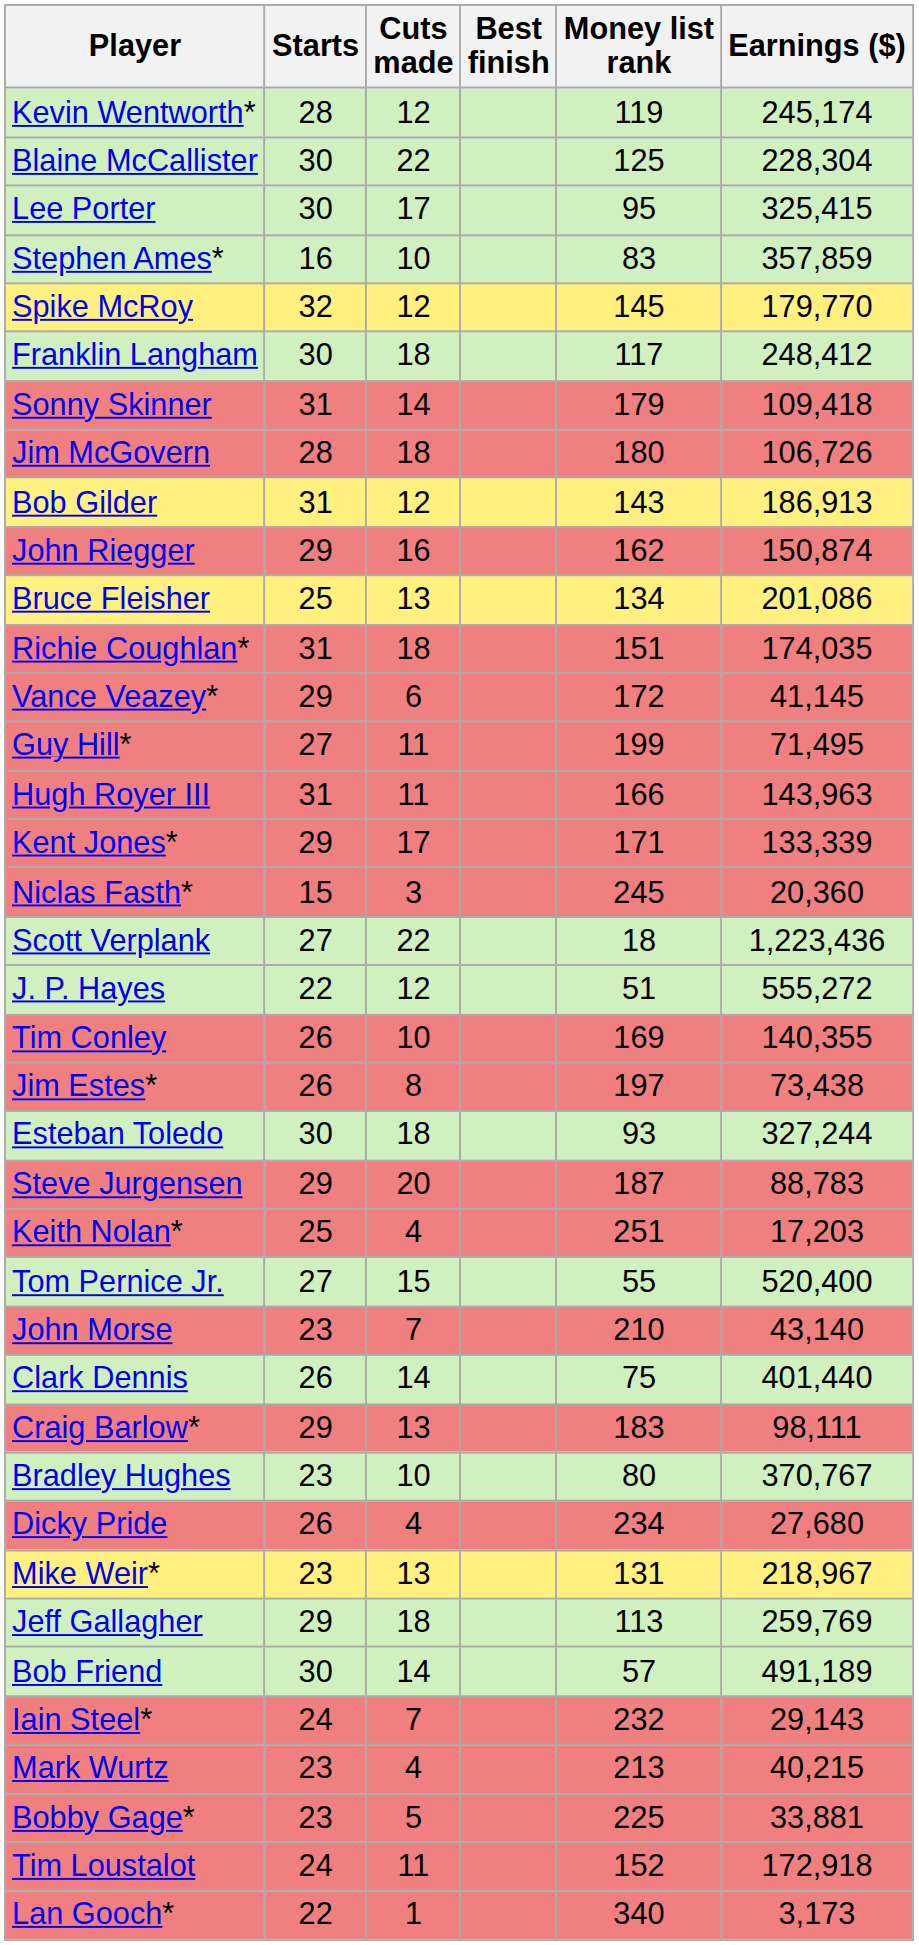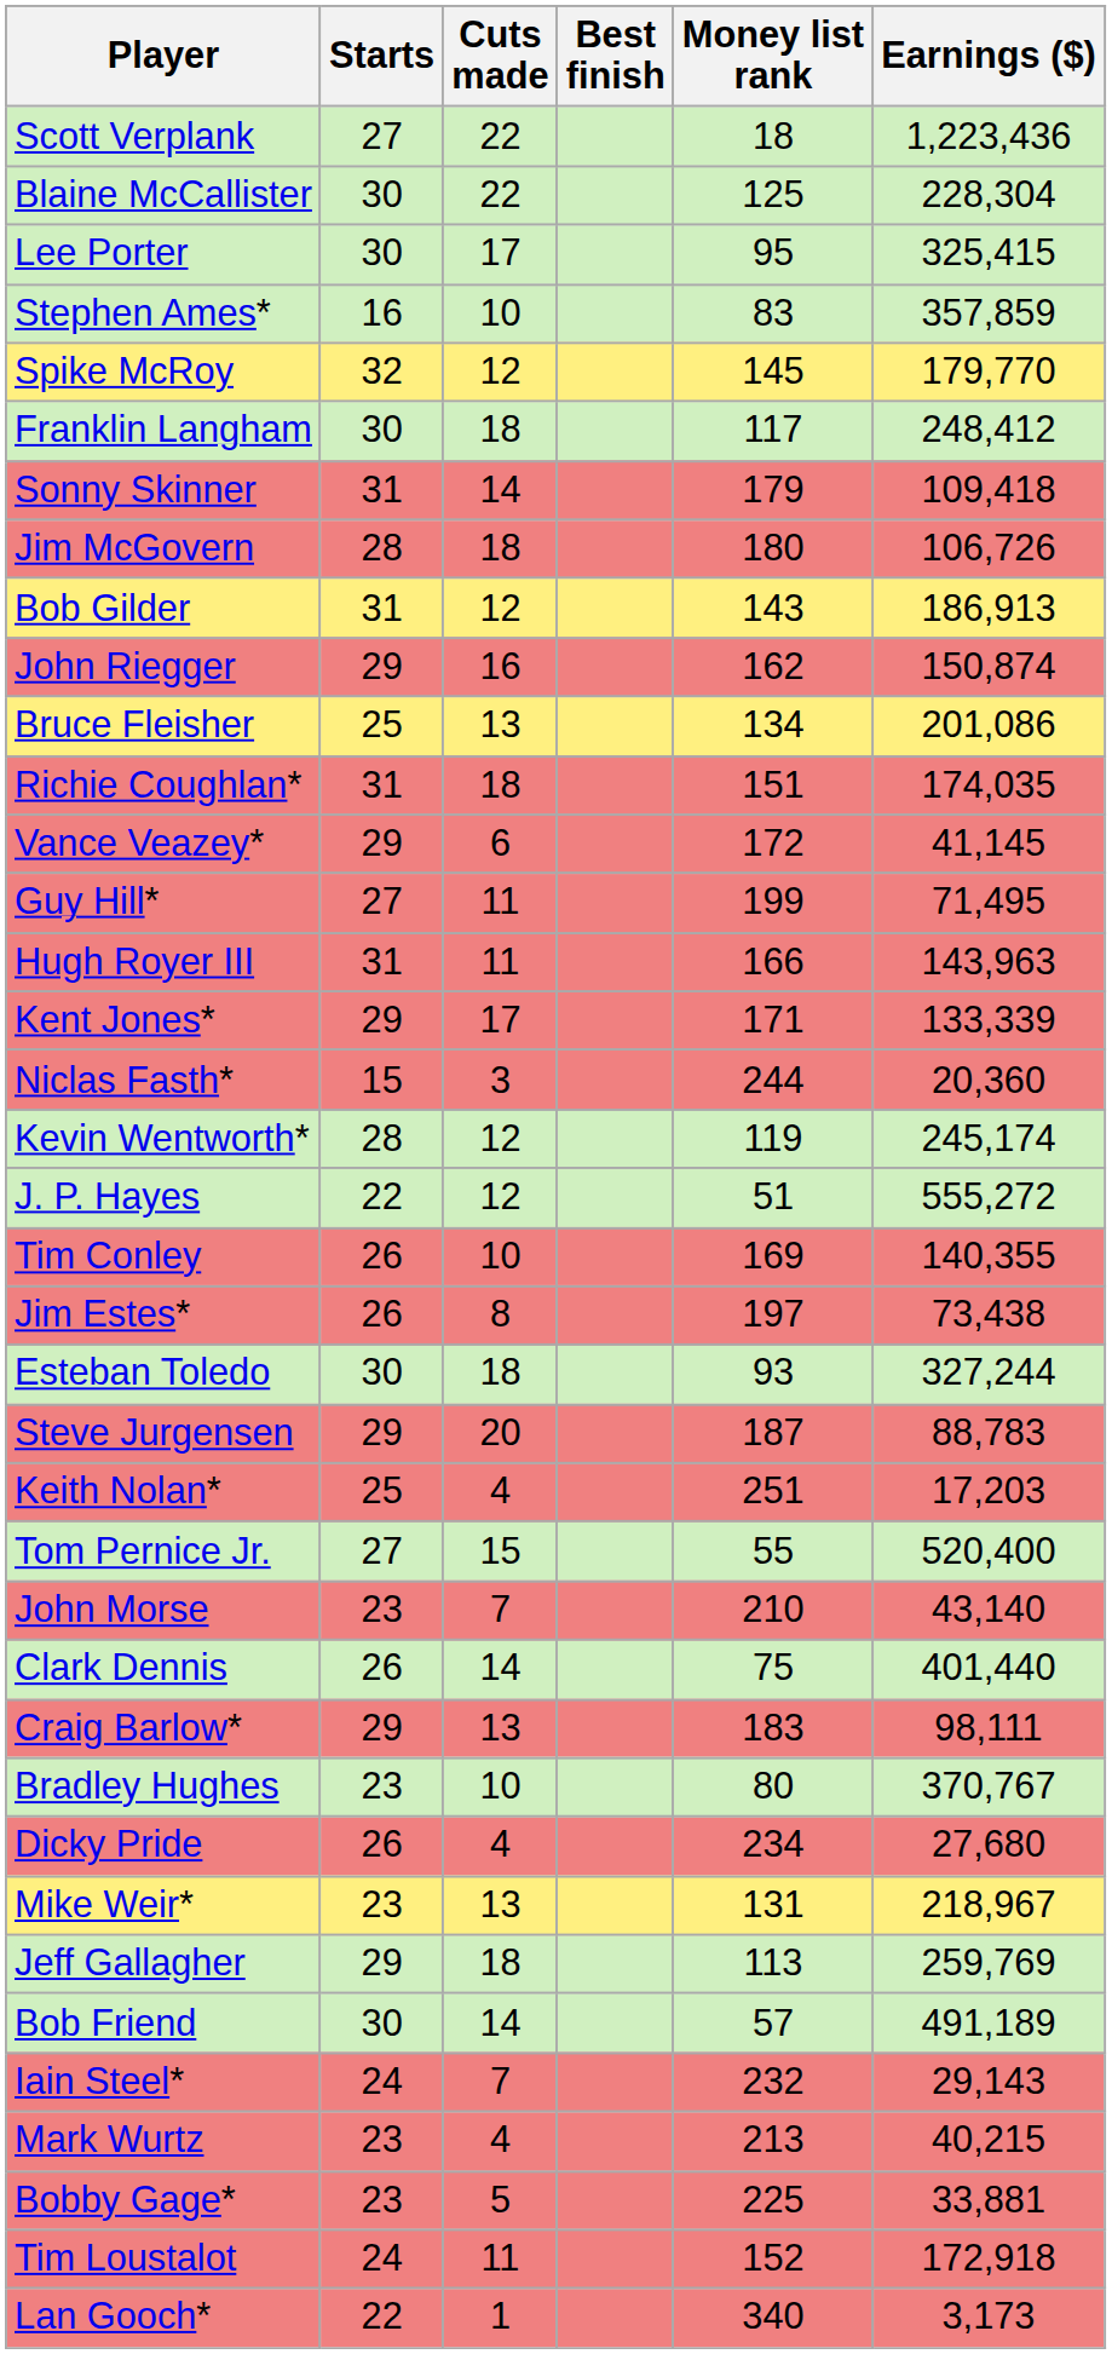rows swapped: Scott Verplank <-> Kevin Wentworth*
Niclas Fasth* | Money list rank: 245 -> 244
